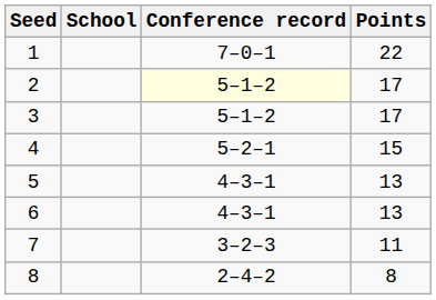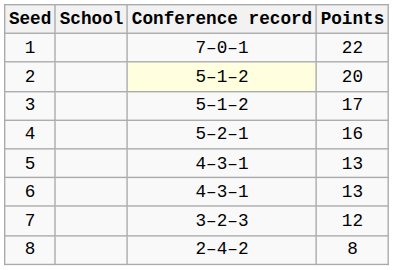2 | Points: 17 -> 20
4 | Points: 15 -> 16
7 | Points: 11 -> 12
